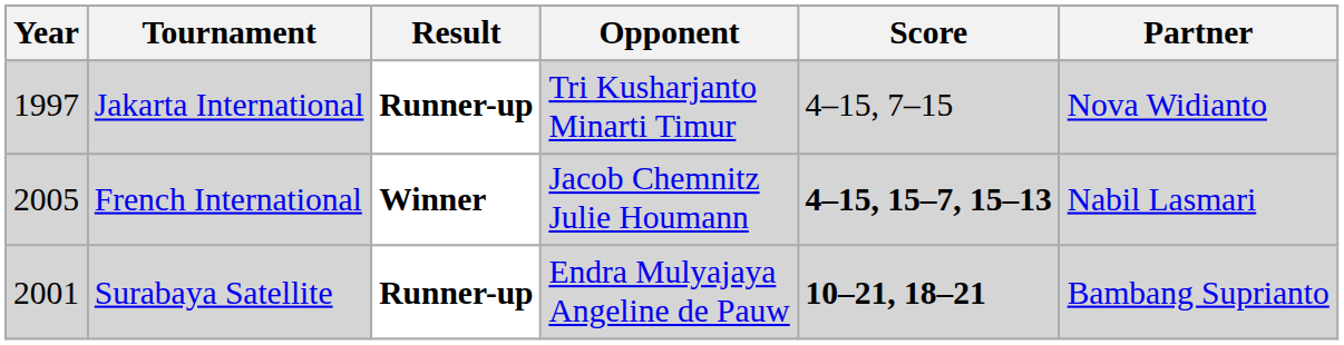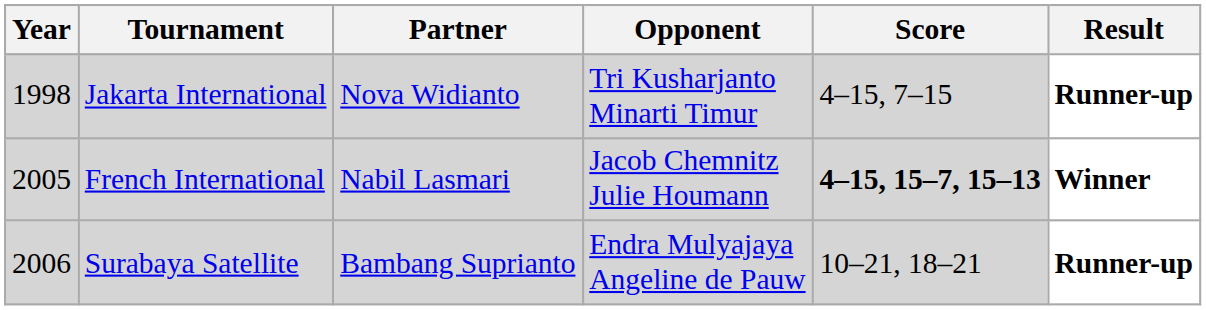columns swapped: Partner <-> Result
Jakarta International | Year: 1997 -> 1998
Surabaya Satellite | Year: 2001 -> 2006
Surabaya Satellite | Score: bold -> normal
